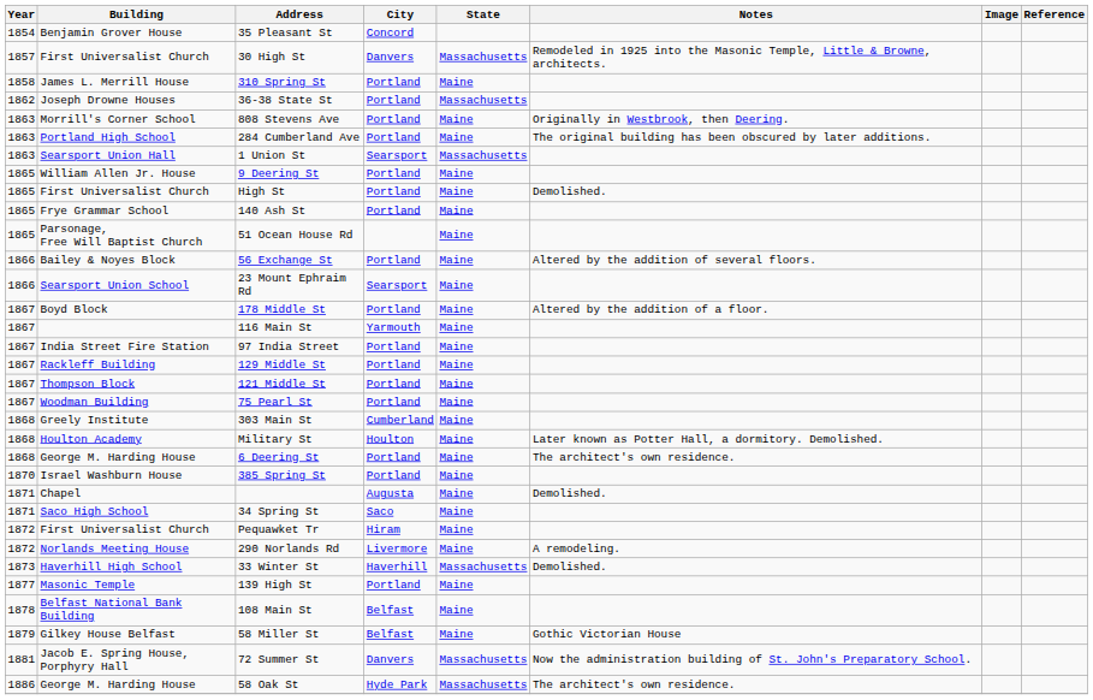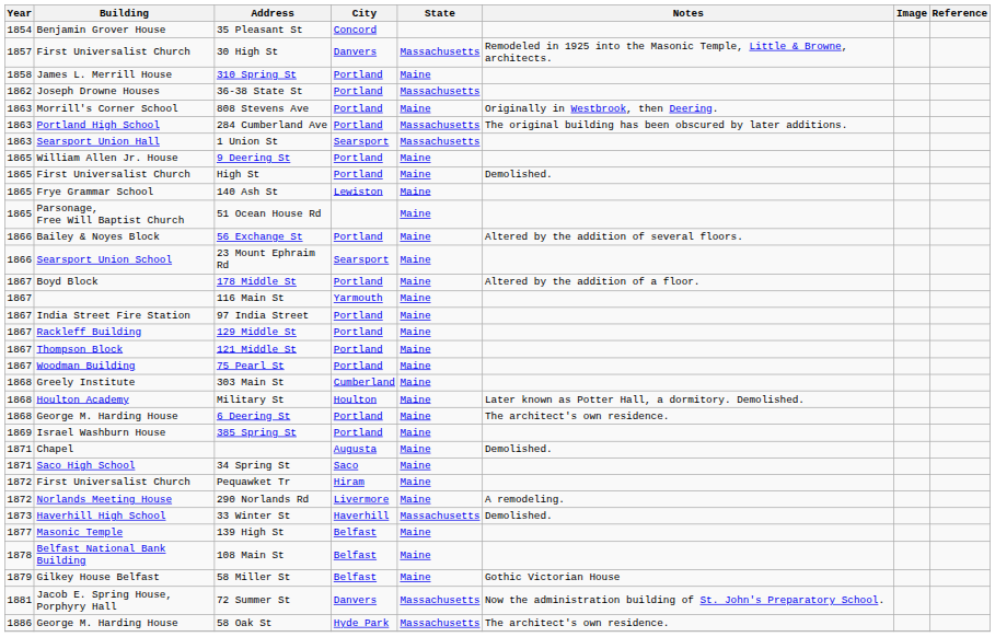284 Cumberland Ave | State: Maine -> Massachusetts
140 Ash St | City: Portland -> Lewiston
385 Spring St | Year: 1870 -> 1869
139 High St | City: Portland -> Belfast
